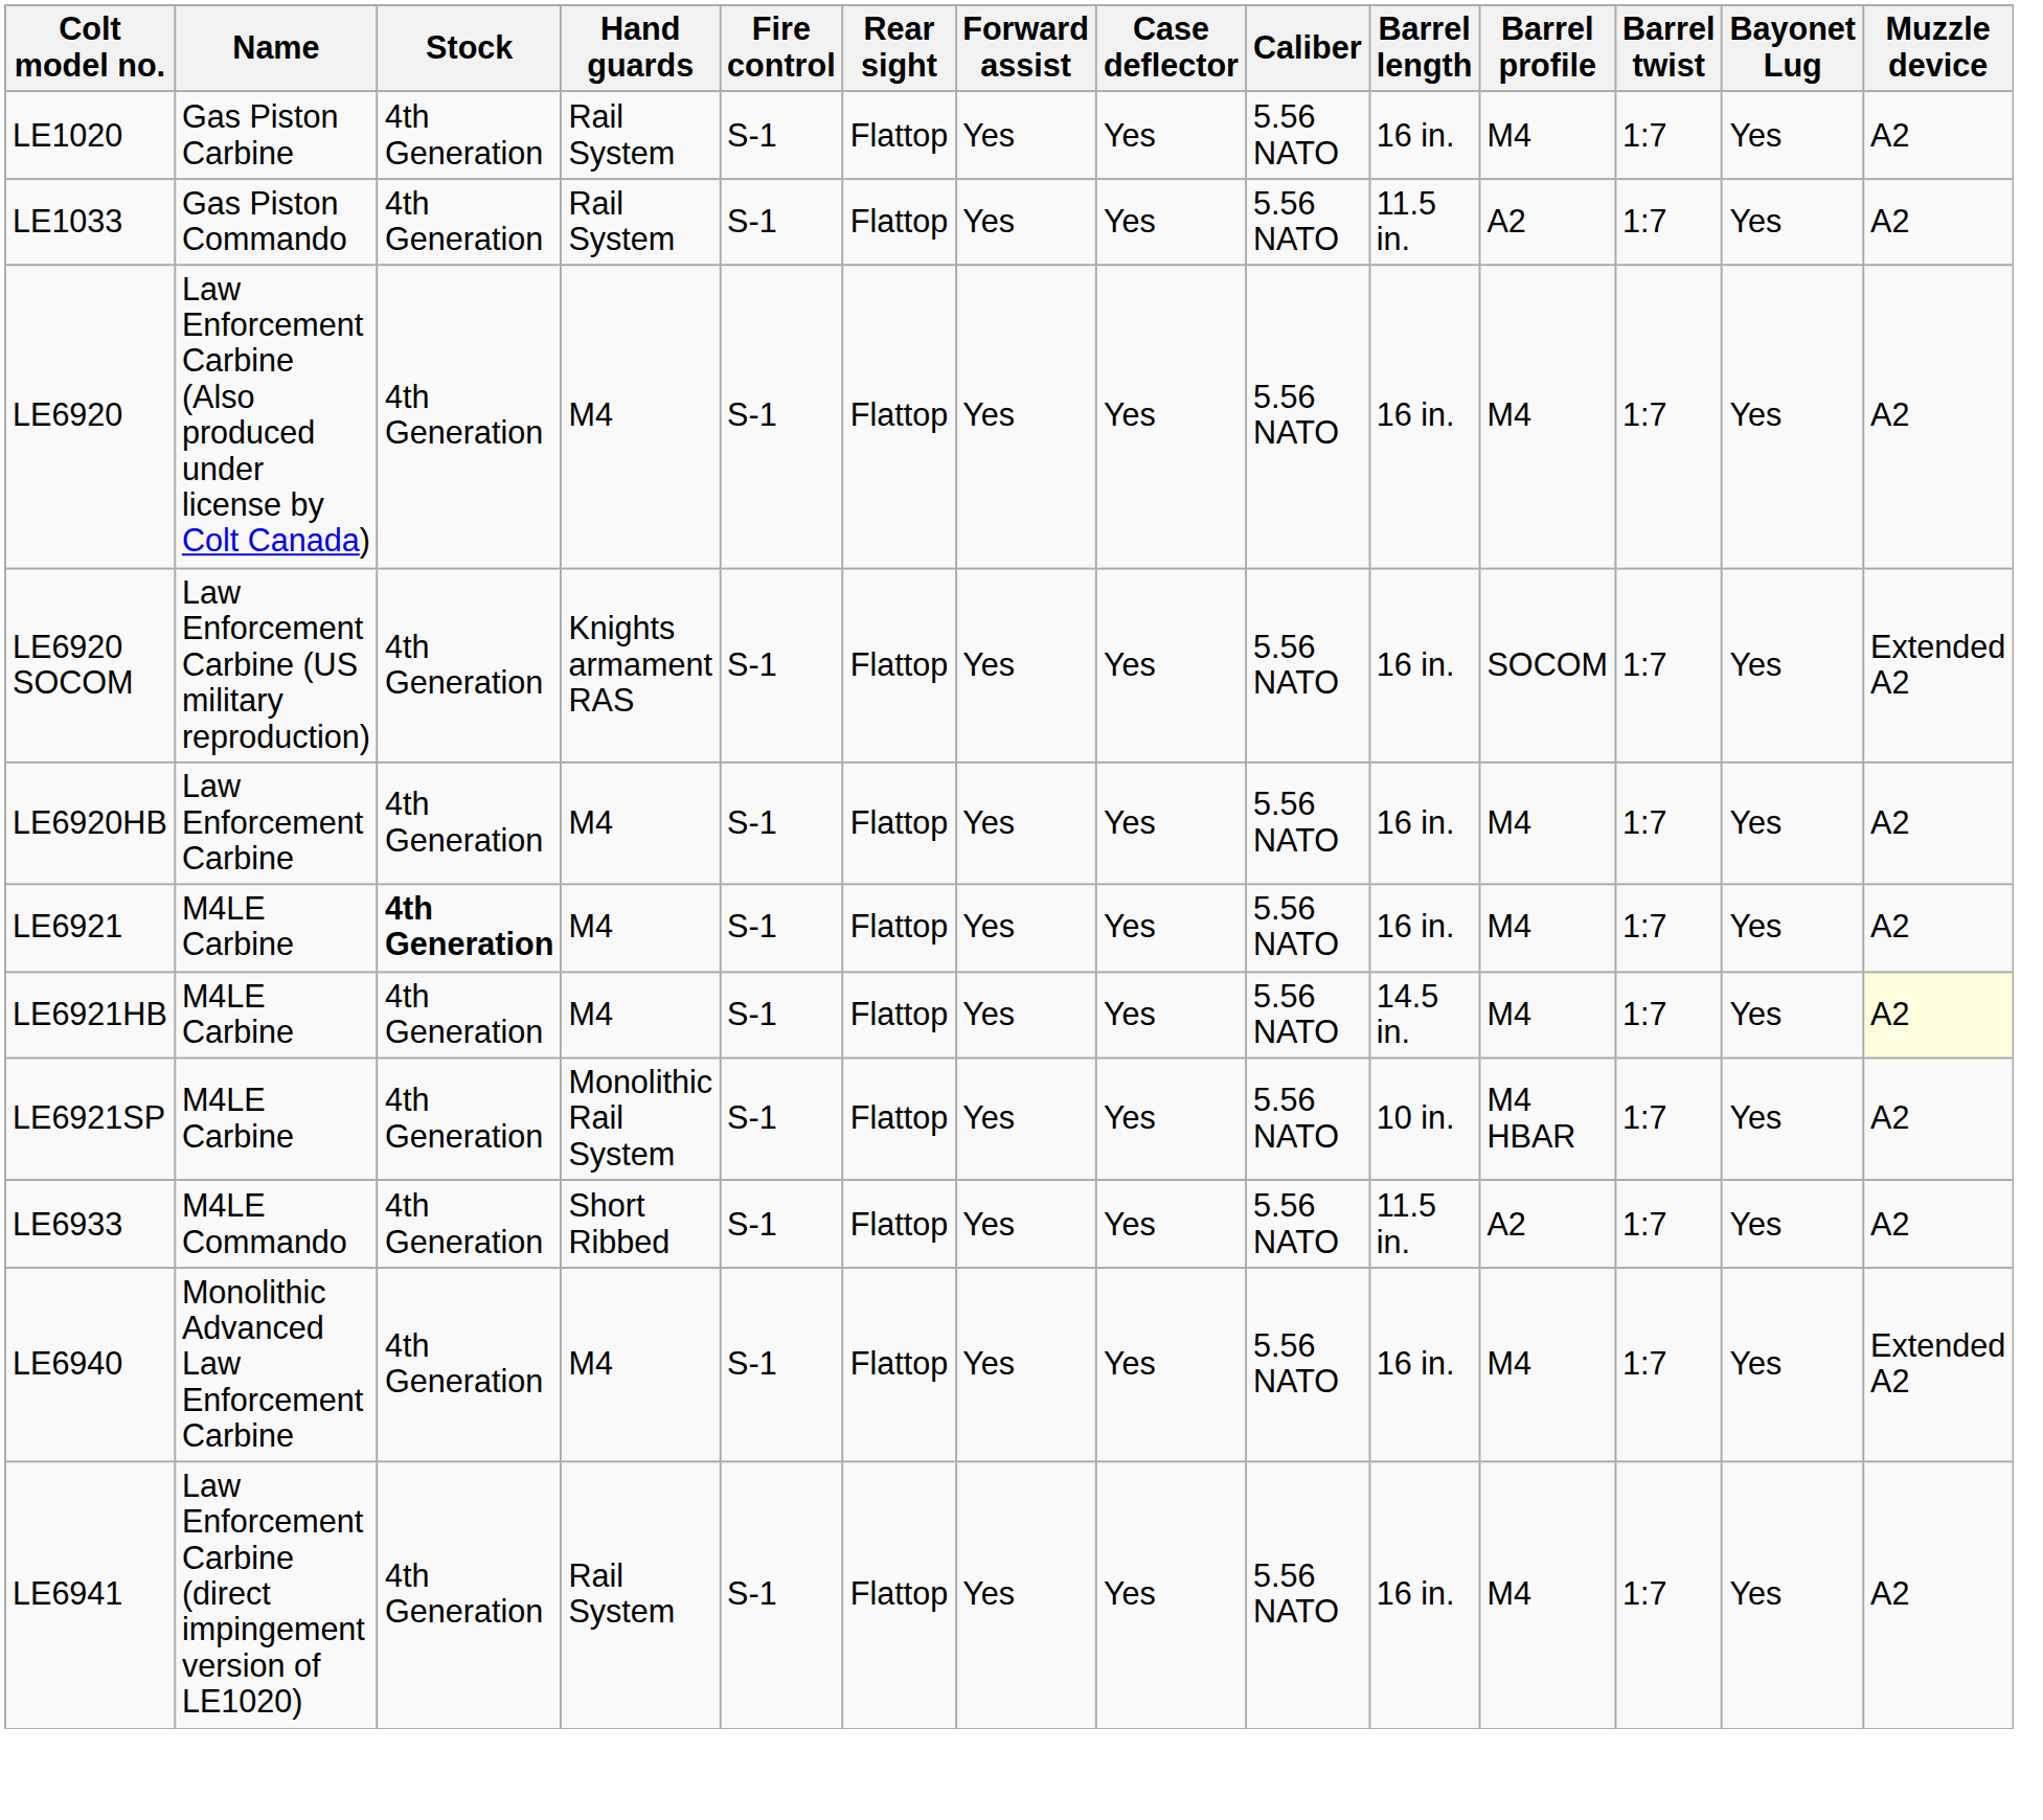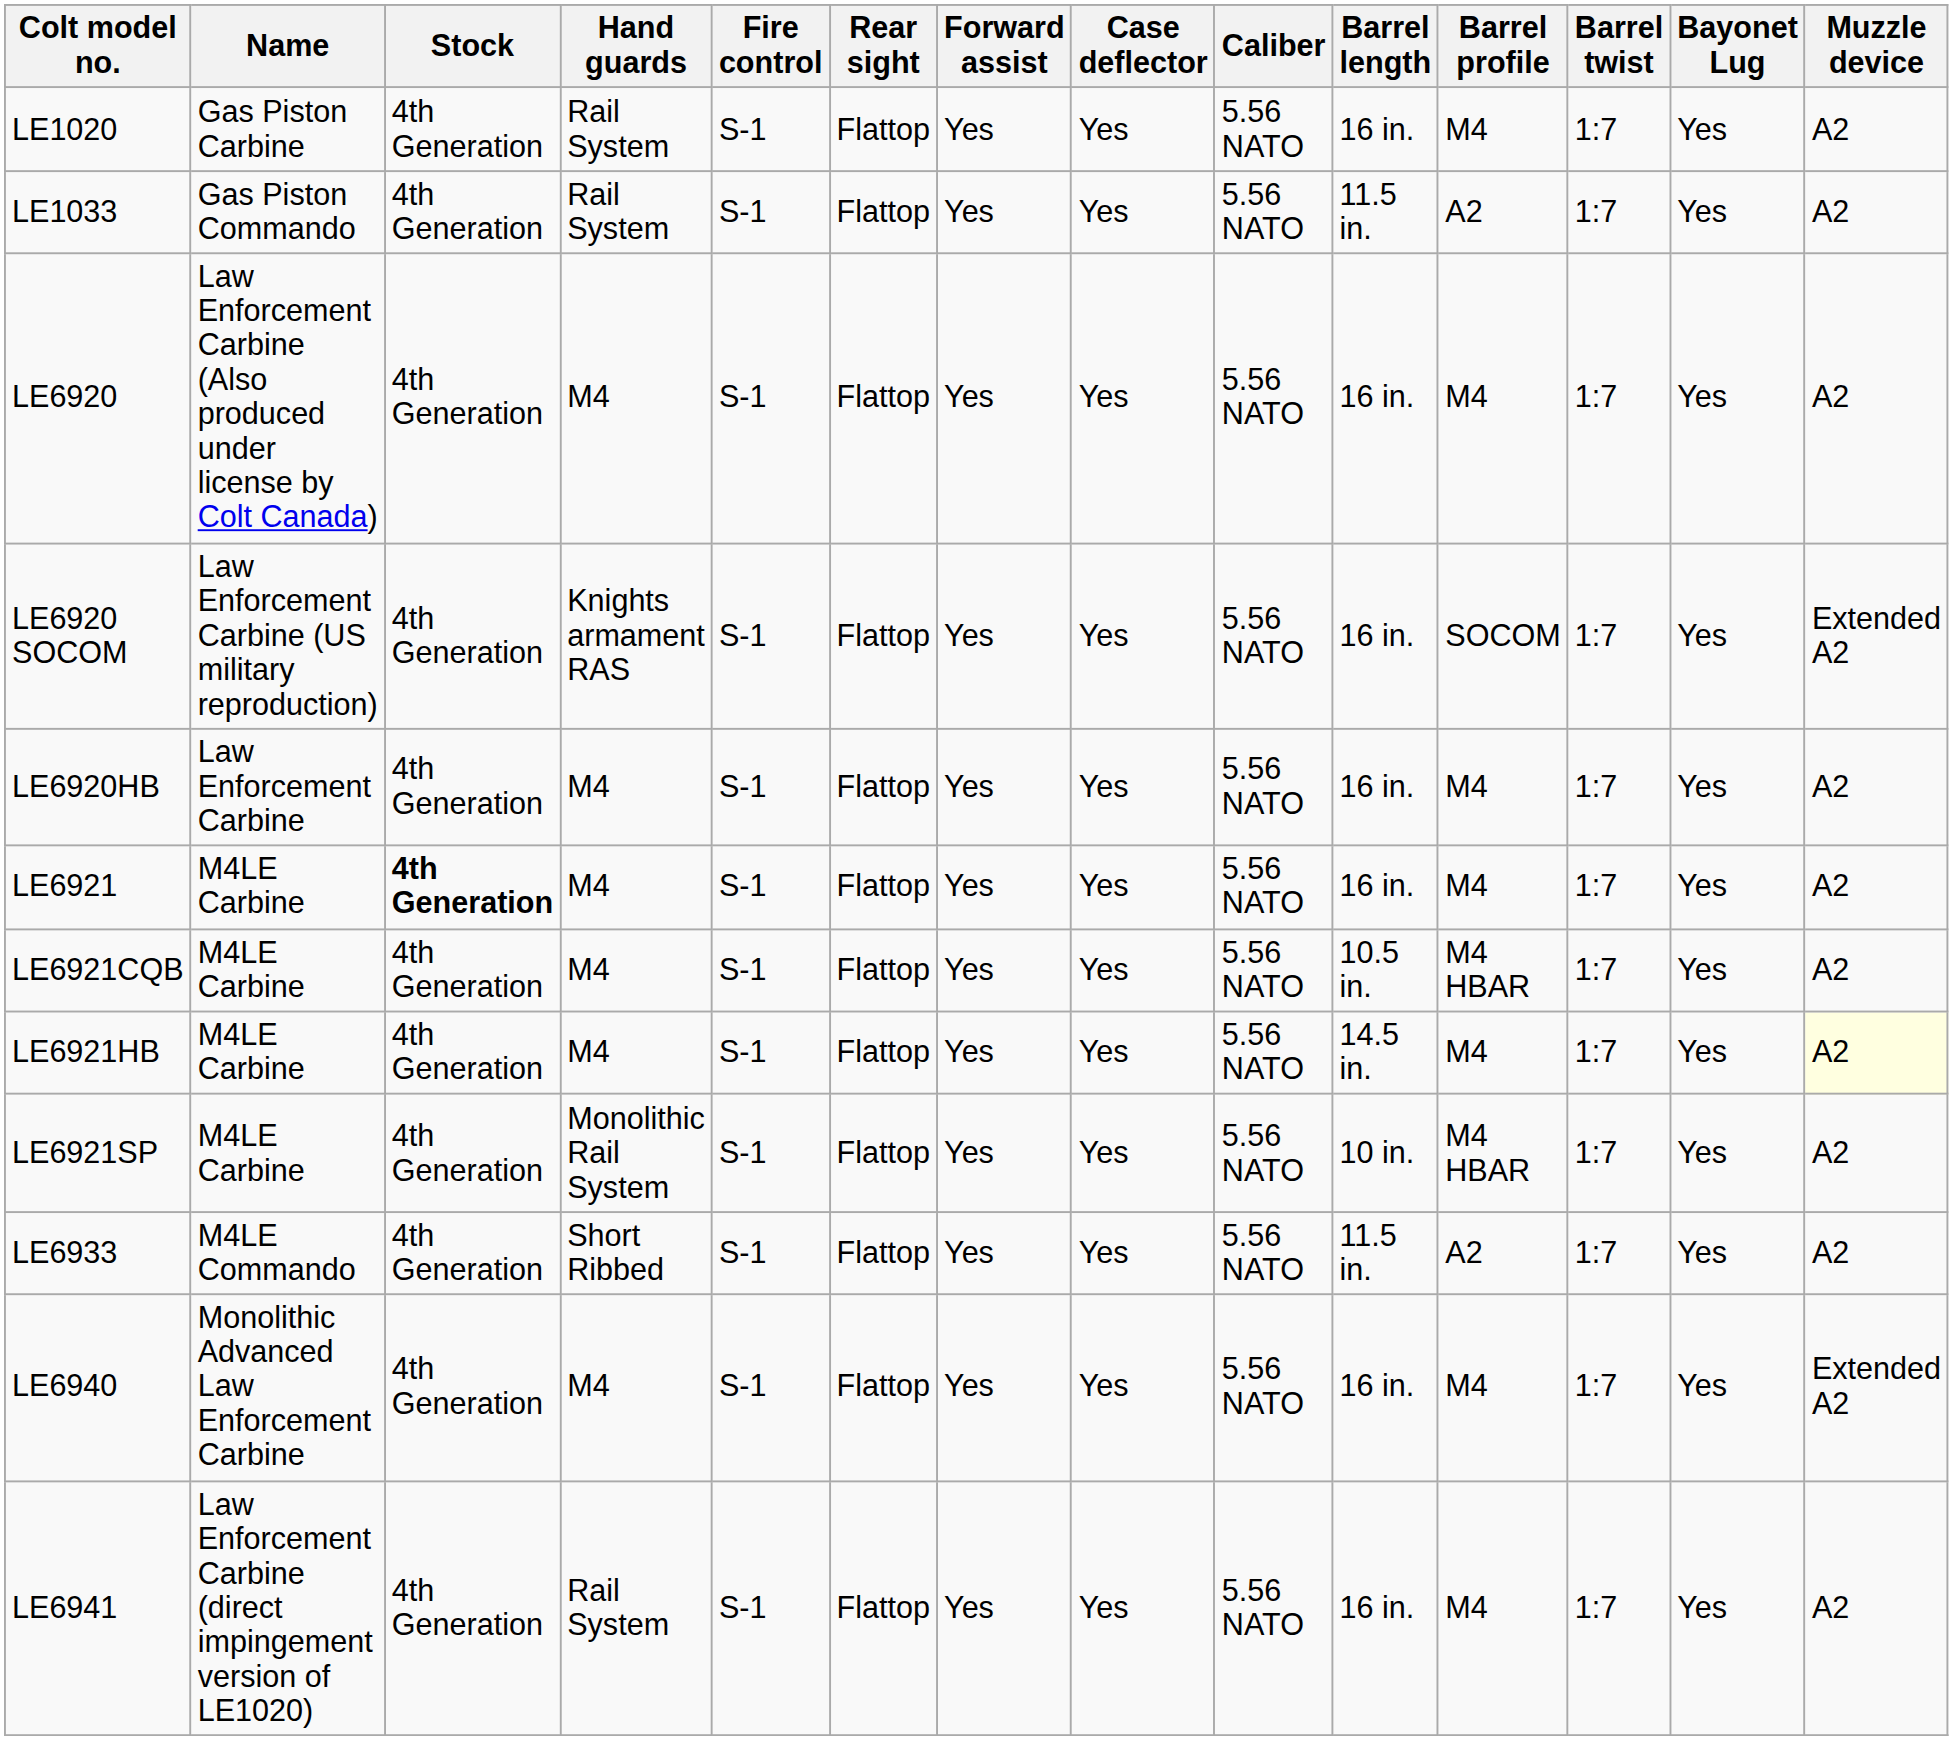+ row: LE6921CQB | M4LE Carbine | 4th Generation | M4 | S-1 | Flattop | Yes | Yes | 5.56 NATO | 10.5 in. | M4 HBAR | 1:7 | Yes | A2
